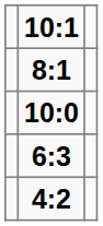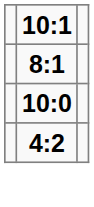- row: 6:3
